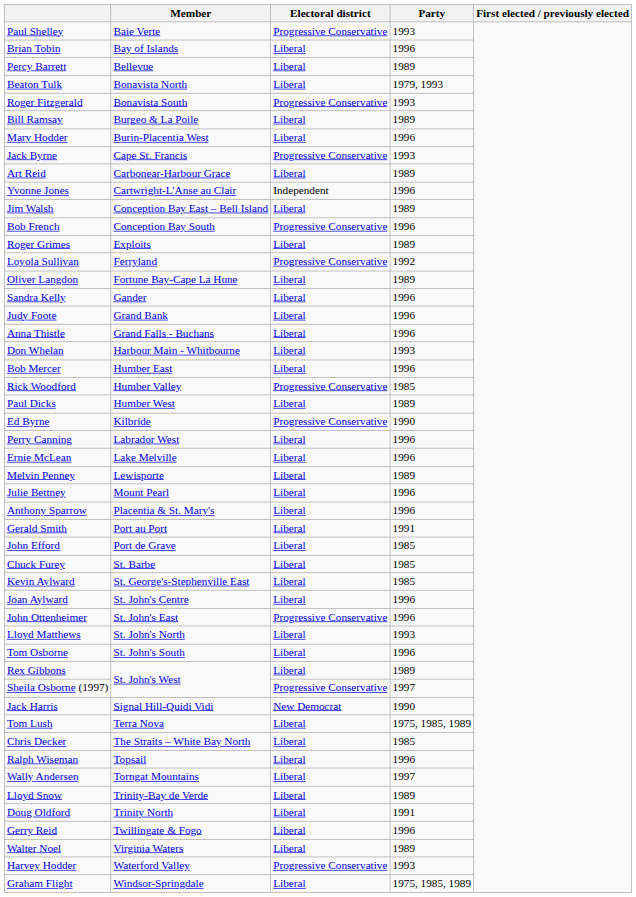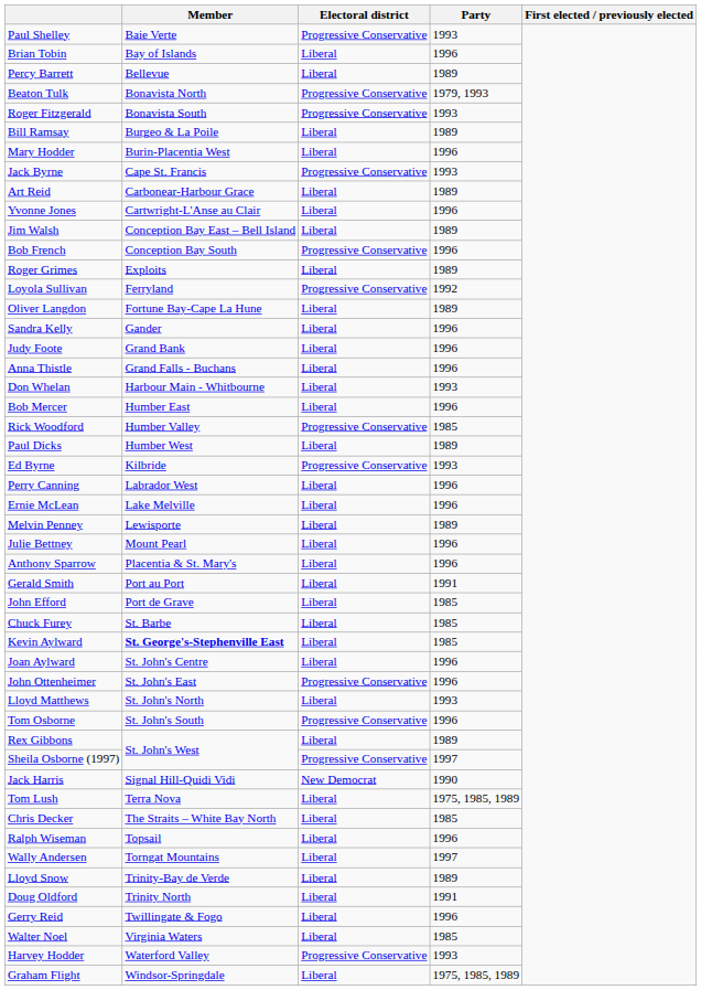Beaton Tulk | Electoral district: Liberal -> Progressive Conservative
Yvonne Jones | Electoral district: Independent -> Liberal
Ed Byrne | Party: 1990 -> 1993
Kevin Aylward | Member: normal -> bold
Tom Osborne | Electoral district: Liberal -> Progressive Conservative
Walter Noel | Party: 1989 -> 1985
